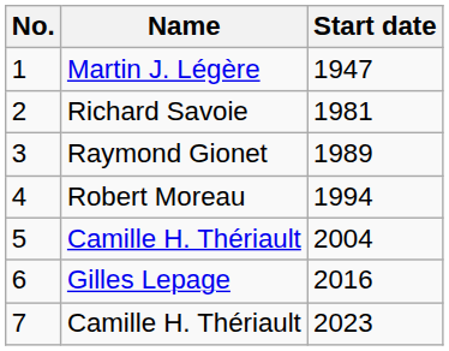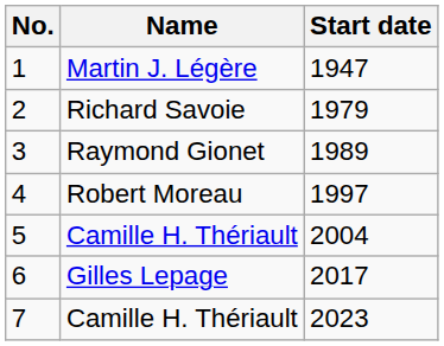2 | Start date: 1981 -> 1979
4 | Start date: 1994 -> 1997
6 | Start date: 2016 -> 2017
